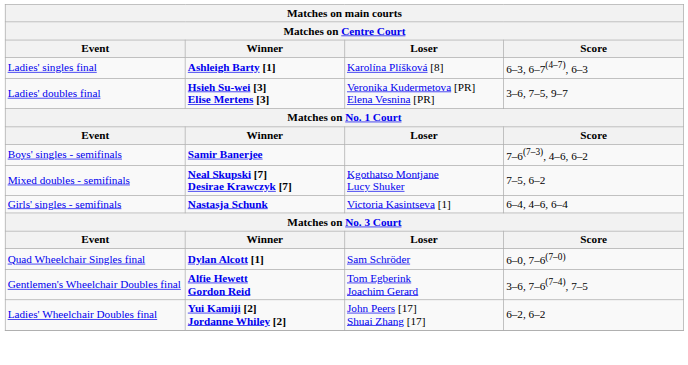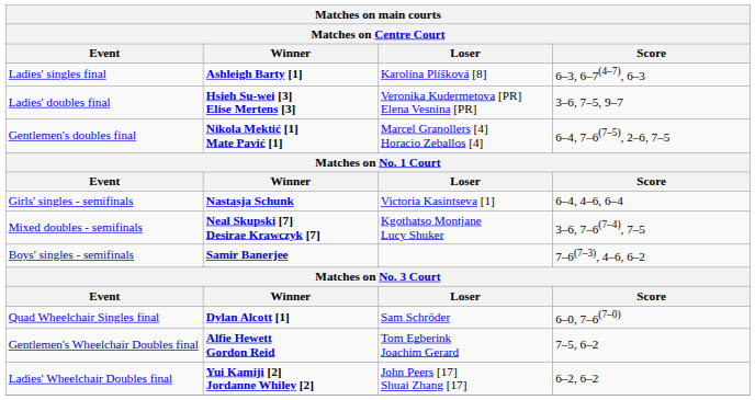+ row: Gentlemen's doubles final | Nikola Mektić [1] Mate Pavić [1] | Marcel Granollers [4] Horacio Zeballos [4] | 6–4, 7–6(7–5), 2–6, 7–5
rows swapped: Boys' singles - semifinals <-> Girls' singles - semifinals
Mixed doubles - semifinals | Score: 7–5, 6–2 -> 3–6, 7–6(7–4), 7–5
Gentlemen's Wheelchair Doubles final | Score: 3–6, 7–6(7–4), 7–5 -> 7–5, 6–2
